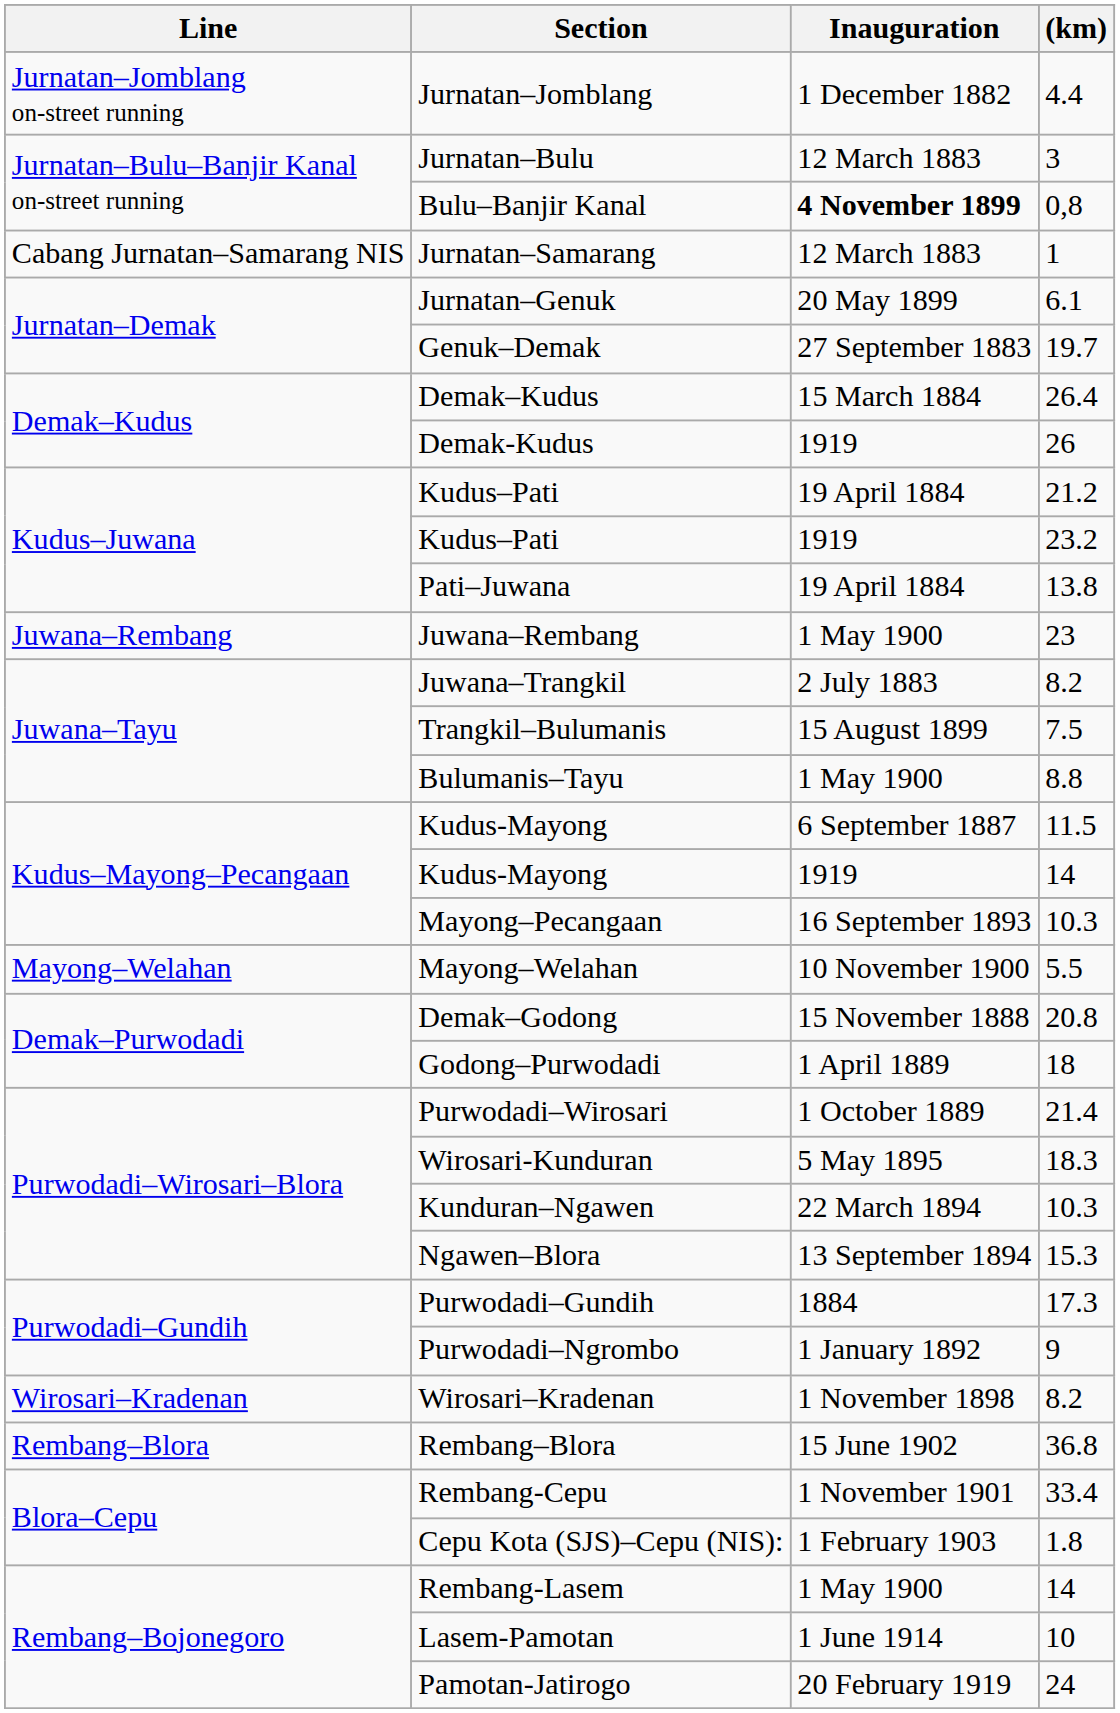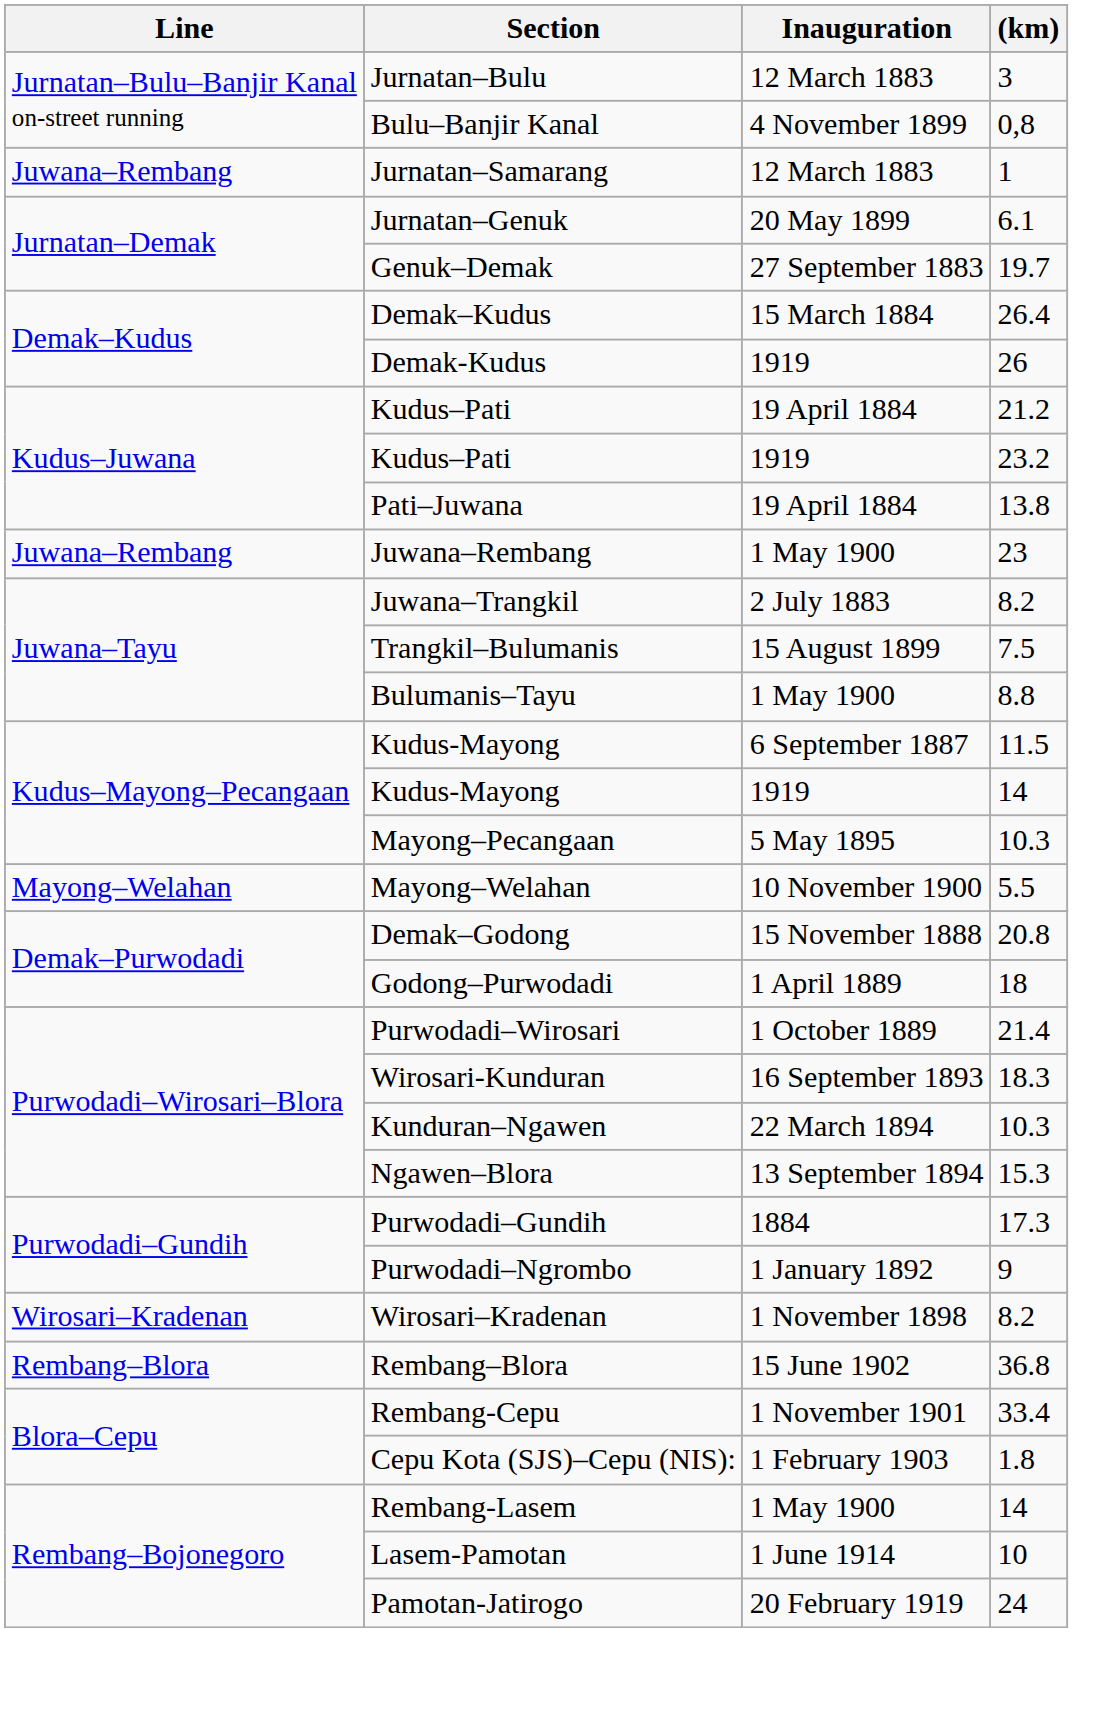- row: Jurnatan–Jomblang on-street running | Jurnatan–Jomblang | 1 December 1882 | 4.4
Bulu–Banjir Kanal | Inauguration: bold -> normal
Jurnatan–Samarang | Line: Cabang Jurnatan–Samarang NIS -> Juwana–Rembang
Mayong–Pecangaan | Inauguration: 16 September 1893 -> 5 May 1895
Wirosari-Kunduran | Inauguration: 5 May 1895 -> 16 September 1893
